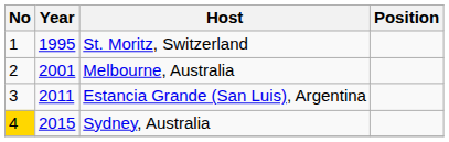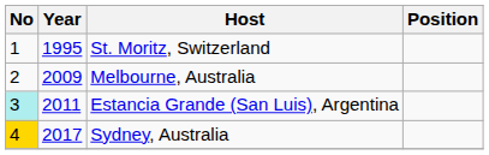Melbourne, Australia | Year: 2001 -> 2009
Estancia Grande (San Luis), Argentina | No: no background -> paleturquoise background
Sydney, Australia | Year: 2015 -> 2017
